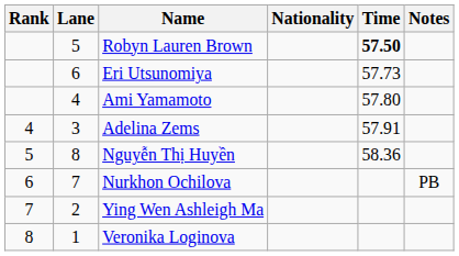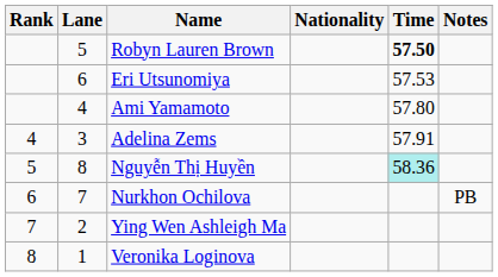Eri Utsunomiya | Time: 57.73 -> 57.53
Nguyễn Thị Huyền | Time: no background -> paleturquoise background
